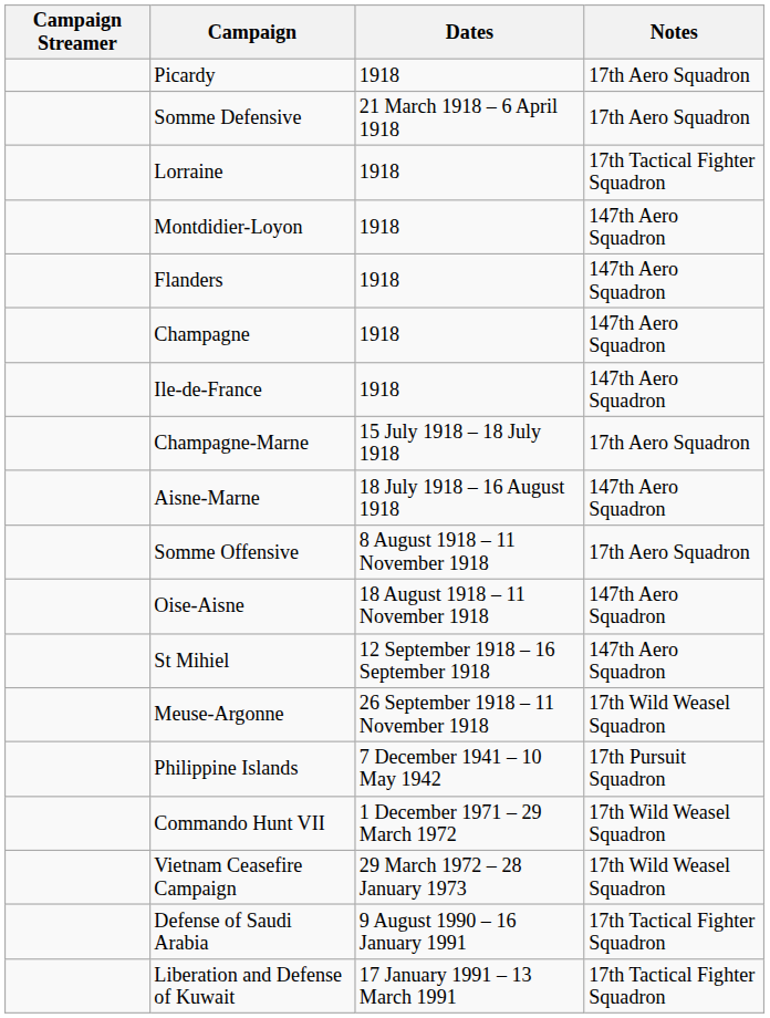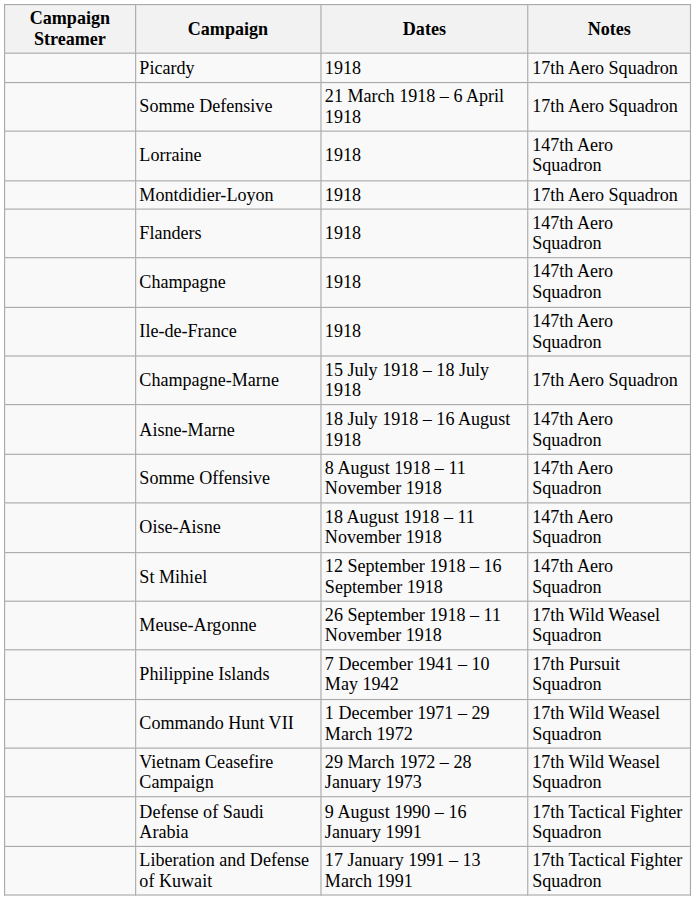Lorraine | Notes: 17th Tactical Fighter Squadron -> 147th Aero Squadron
Montdidier-Loyon | Notes: 147th Aero Squadron -> 17th Aero Squadron
Somme Offensive | Notes: 17th Aero Squadron -> 147th Aero Squadron
